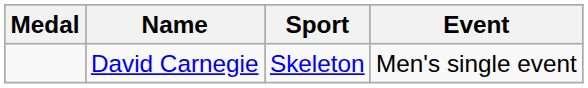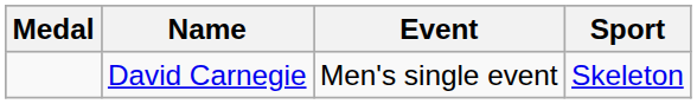columns swapped: Sport <-> Event
